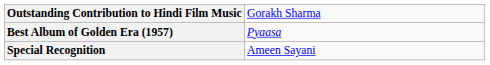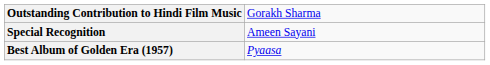rows swapped: Best Album of Golden Era (1957) <-> Special Recognition
